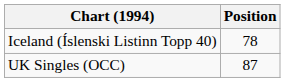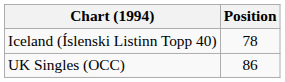UK Singles (OCC) | Position: 87 -> 86
